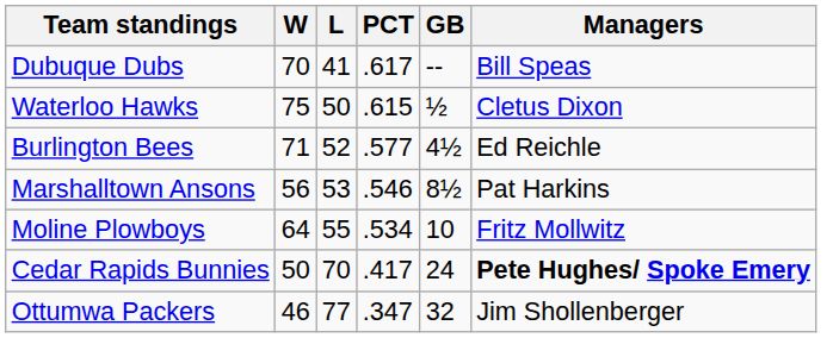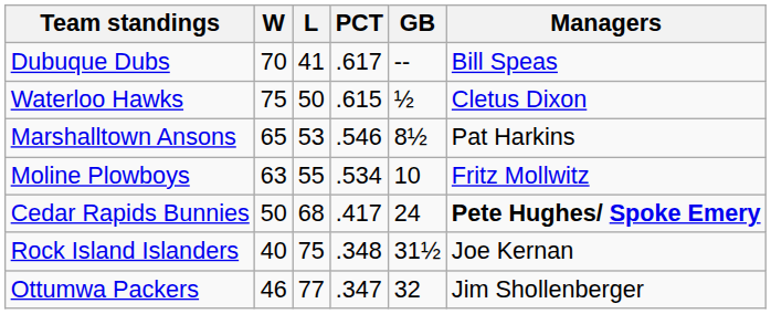- row: Burlington Bees | 71 | 52 | .577 | 4½ | Ed Reichle
Marshalltown Ansons | W: 56 -> 65
Moline Plowboys | W: 64 -> 63
Cedar Rapids Bunnies | L: 70 -> 68
+ row: Rock Island Islanders | 40 | 75 | .348 | 31½ | Joe Kernan
